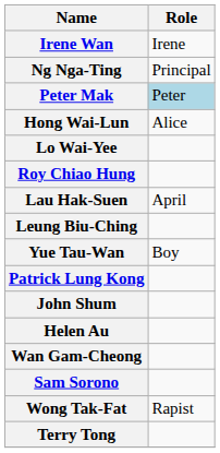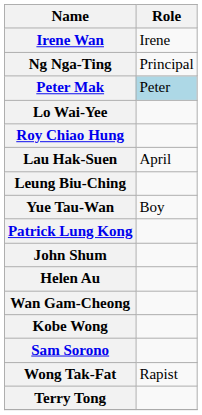- row: Hong Wai-Lun | Alice
+ row: Kobe Wong
